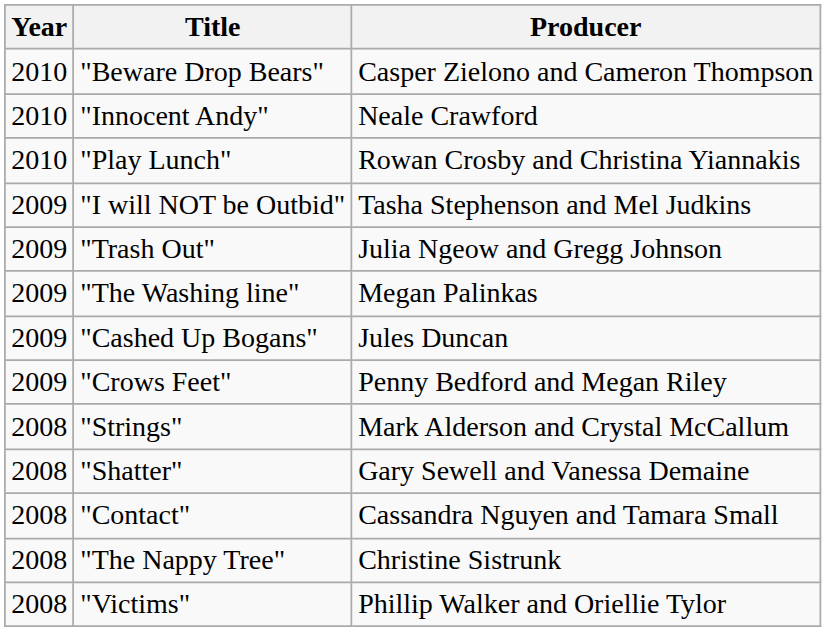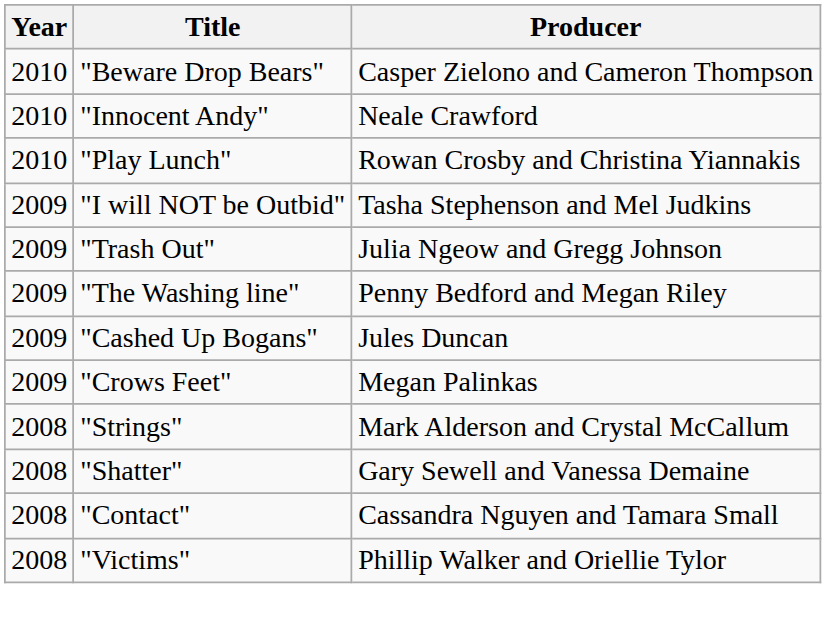"The Washing line" | Producer: Megan Palinkas -> Penny Bedford and Megan Riley
"Crows Feet" | Producer: Penny Bedford and Megan Riley -> Megan Palinkas
- row: 2008 | "The Nappy Tree" | Christine Sistrunk
